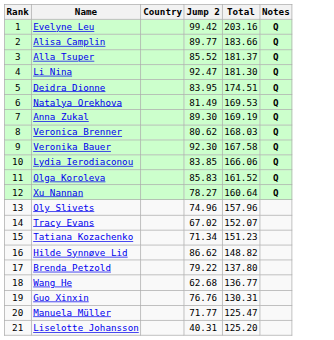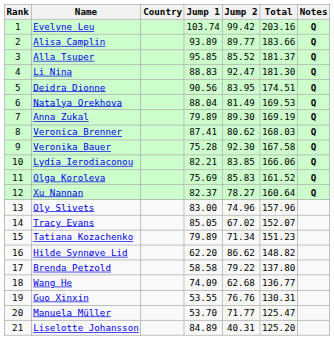+ column: Jump 1 | 103.74 | 93.89 | 95.85 | 88.83 | 90.56 | 88.04 | 79.89 | 87.41 | 75.28 | 82.21 | 75.69 | 82.37 | 83.00 | 85.05 | 79.89 | 62.20 | 58.58 | 74.09 | 53.55 | 53.70 | 84.89
